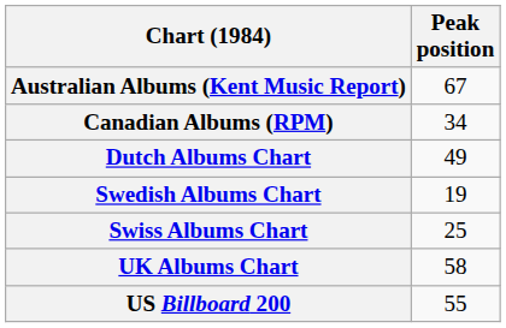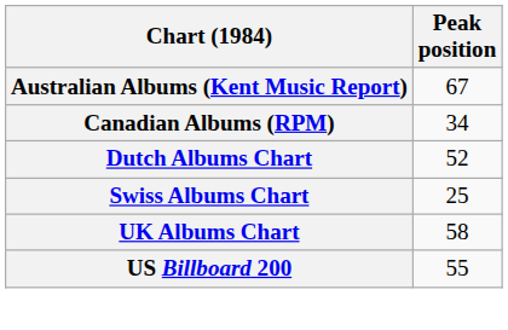Dutch Albums Chart | Peak position: 49 -> 52
- row: Swedish Albums Chart | 19
